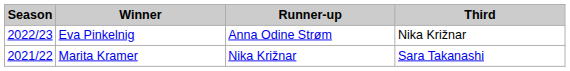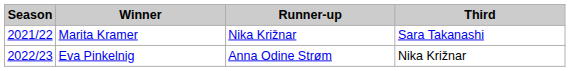rows swapped: Marita Kramer <-> Eva Pinkelnig
